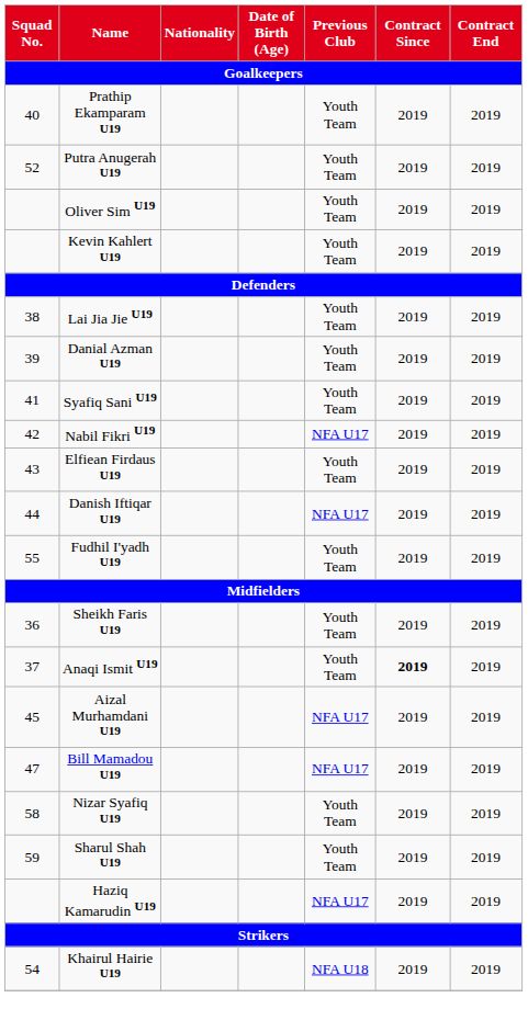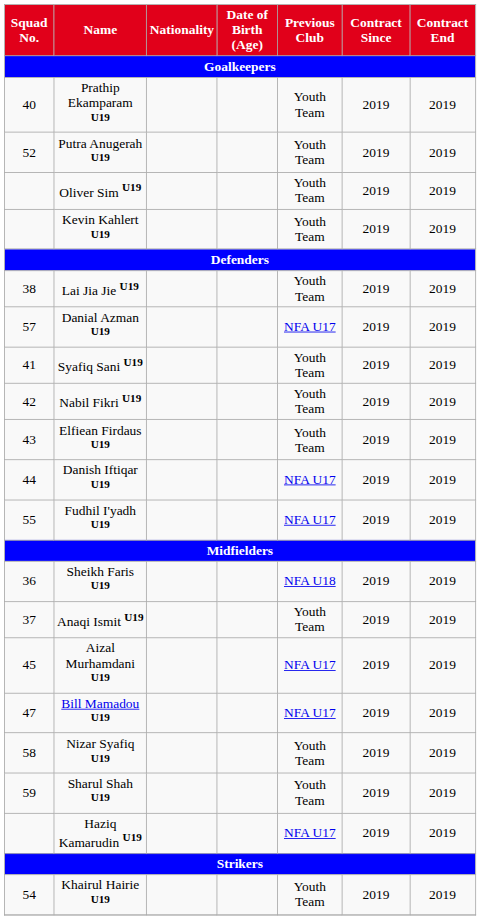Danial Azman U19 | Squad No.: 39 -> 57
Danial Azman U19 | Previous Club: Youth Team -> NFA U17
Nabil Fikri U19 | Previous Club: NFA U17 -> Youth Team
Fudhil I'yadh U19 | Previous Club: Youth Team -> NFA U17
Sheikh Faris U19 | Previous Club: Youth Team -> NFA U18
Anaqi Ismit U19 | Contract Since: bold -> normal
Khairul Hairie U19 | Previous Club: NFA U18 -> Youth Team
